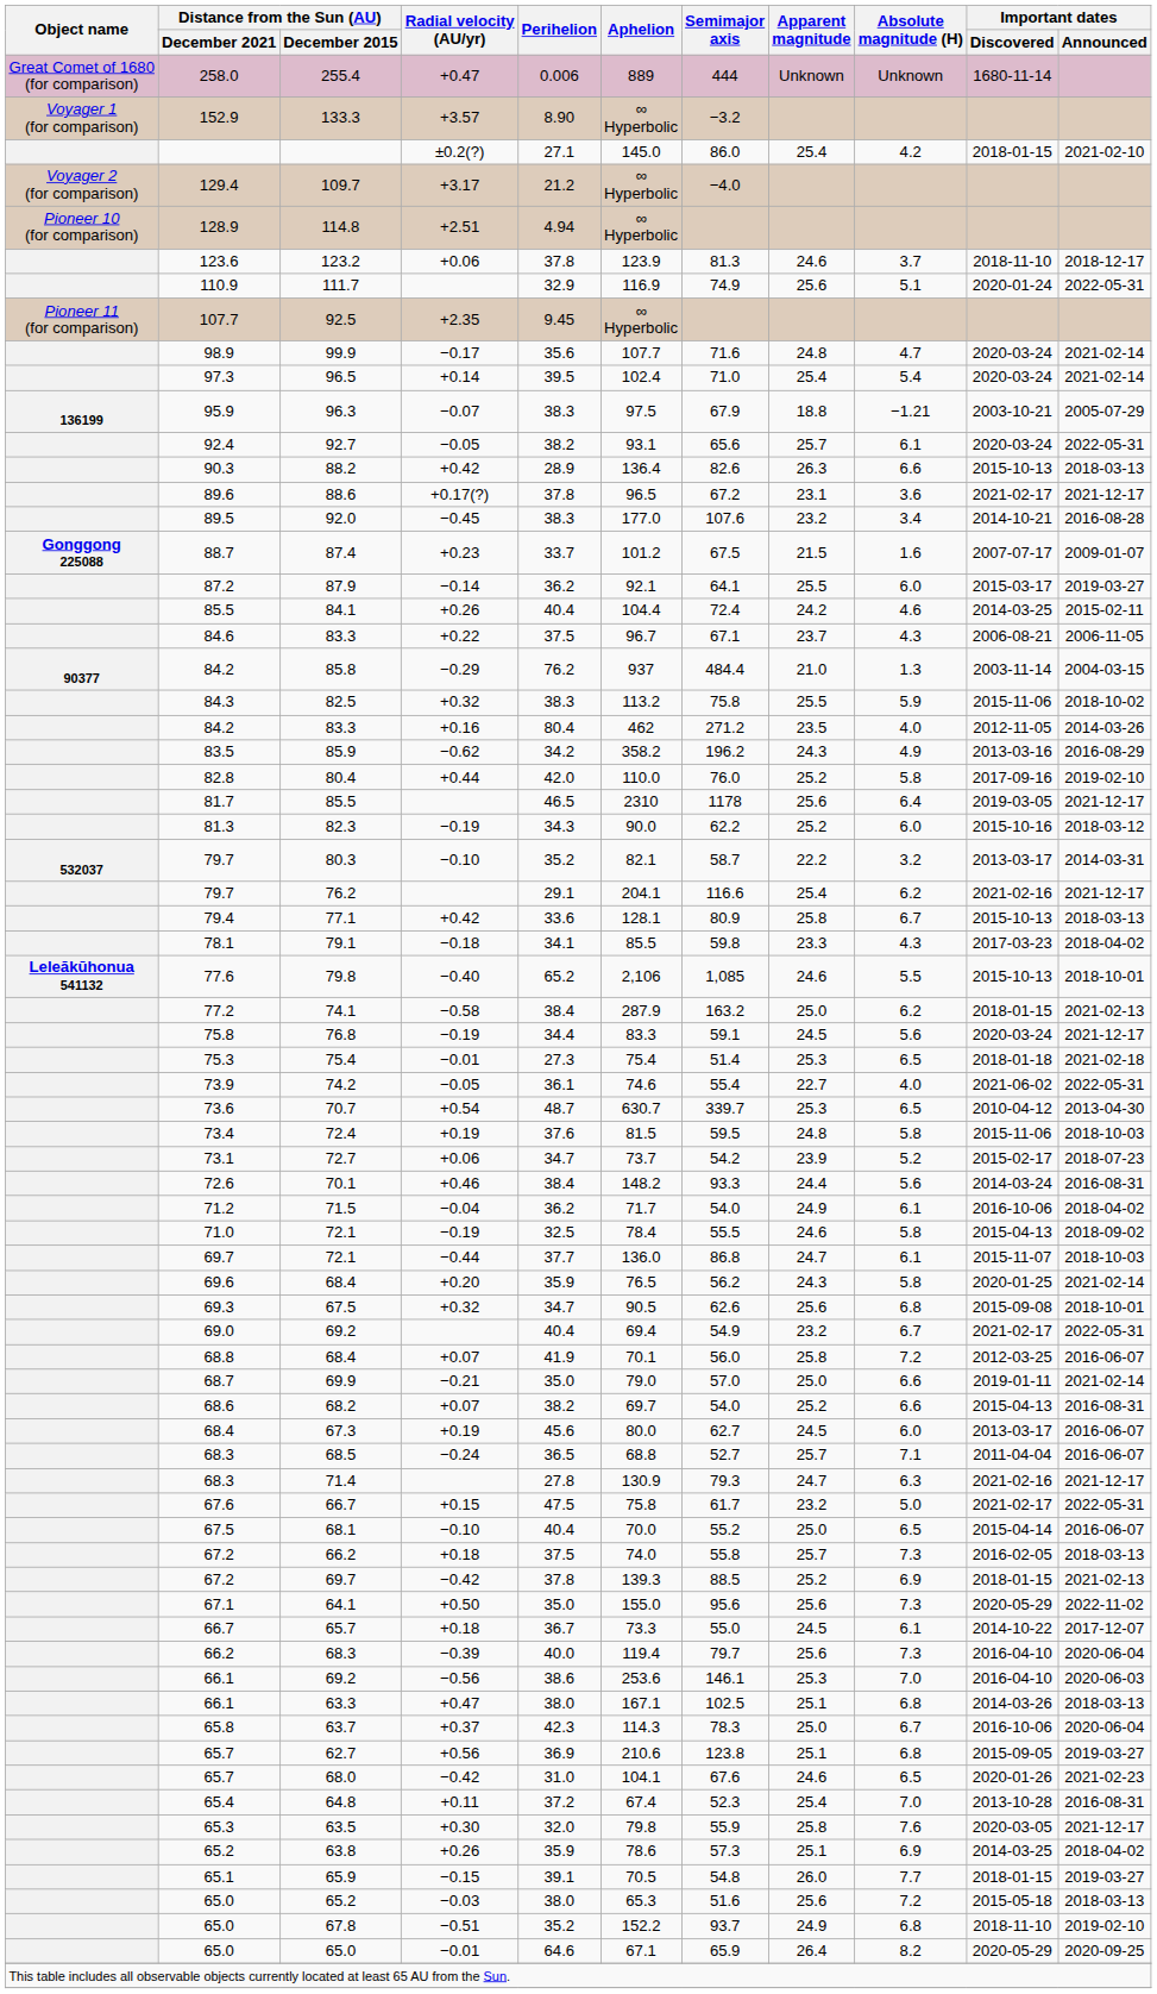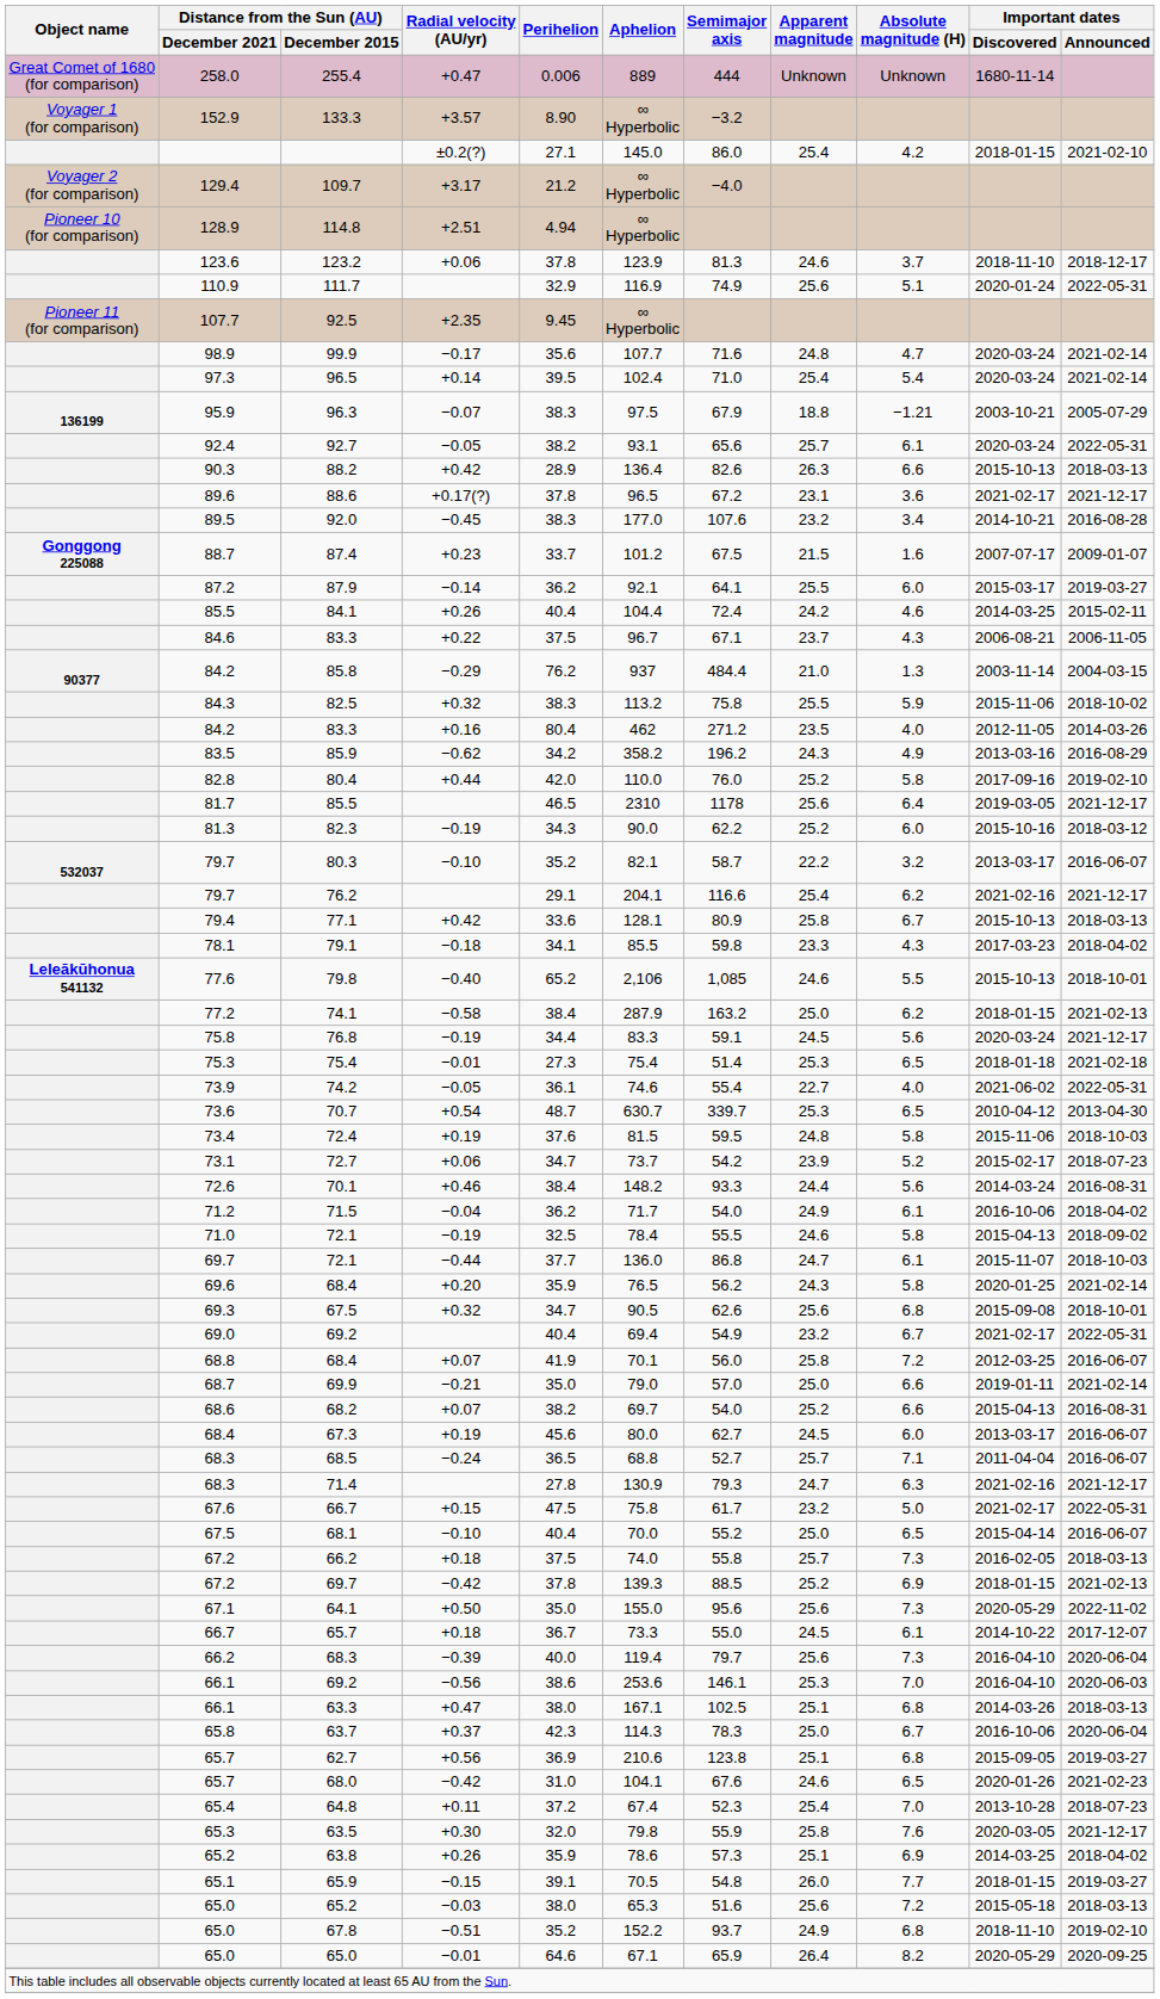80.3 | Important dates / Announced: 2014-03-31 -> 2016-06-07
64.8 | Important dates / Announced: 2016-08-31 -> 2018-07-23
